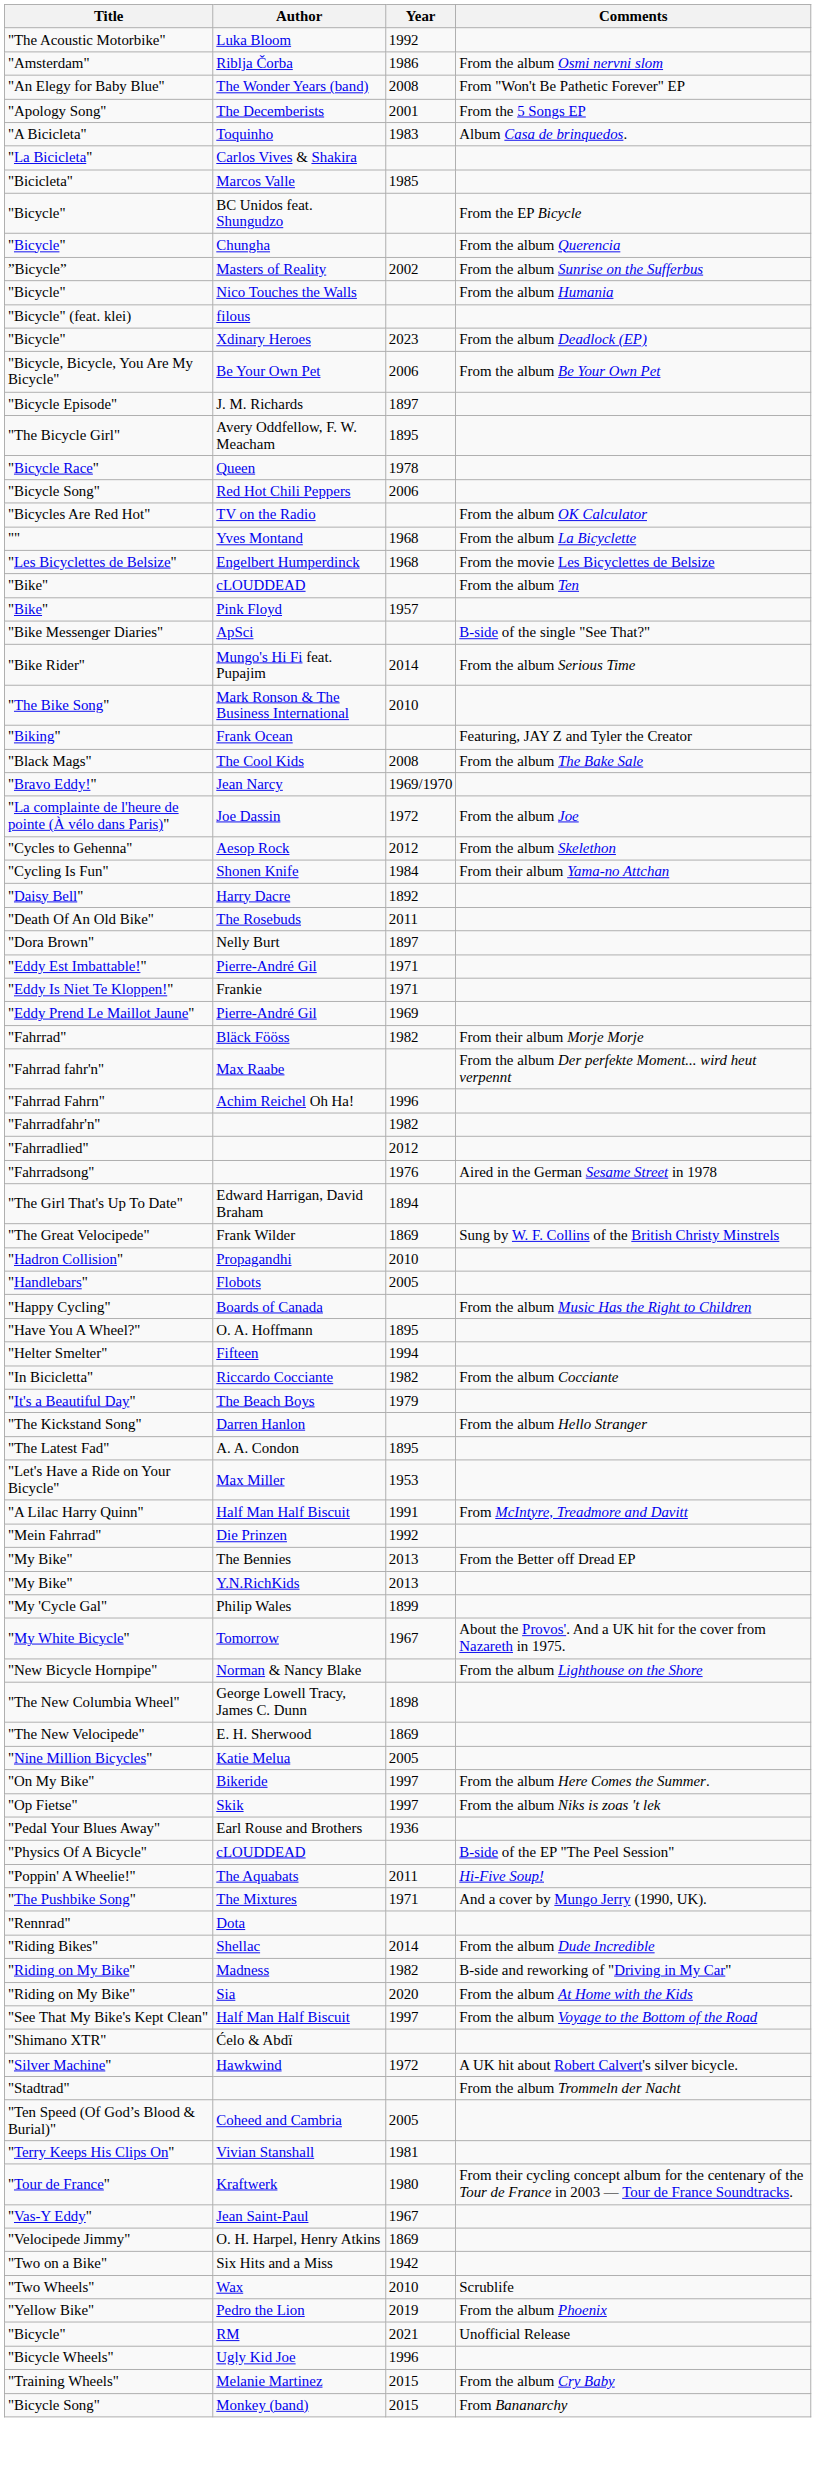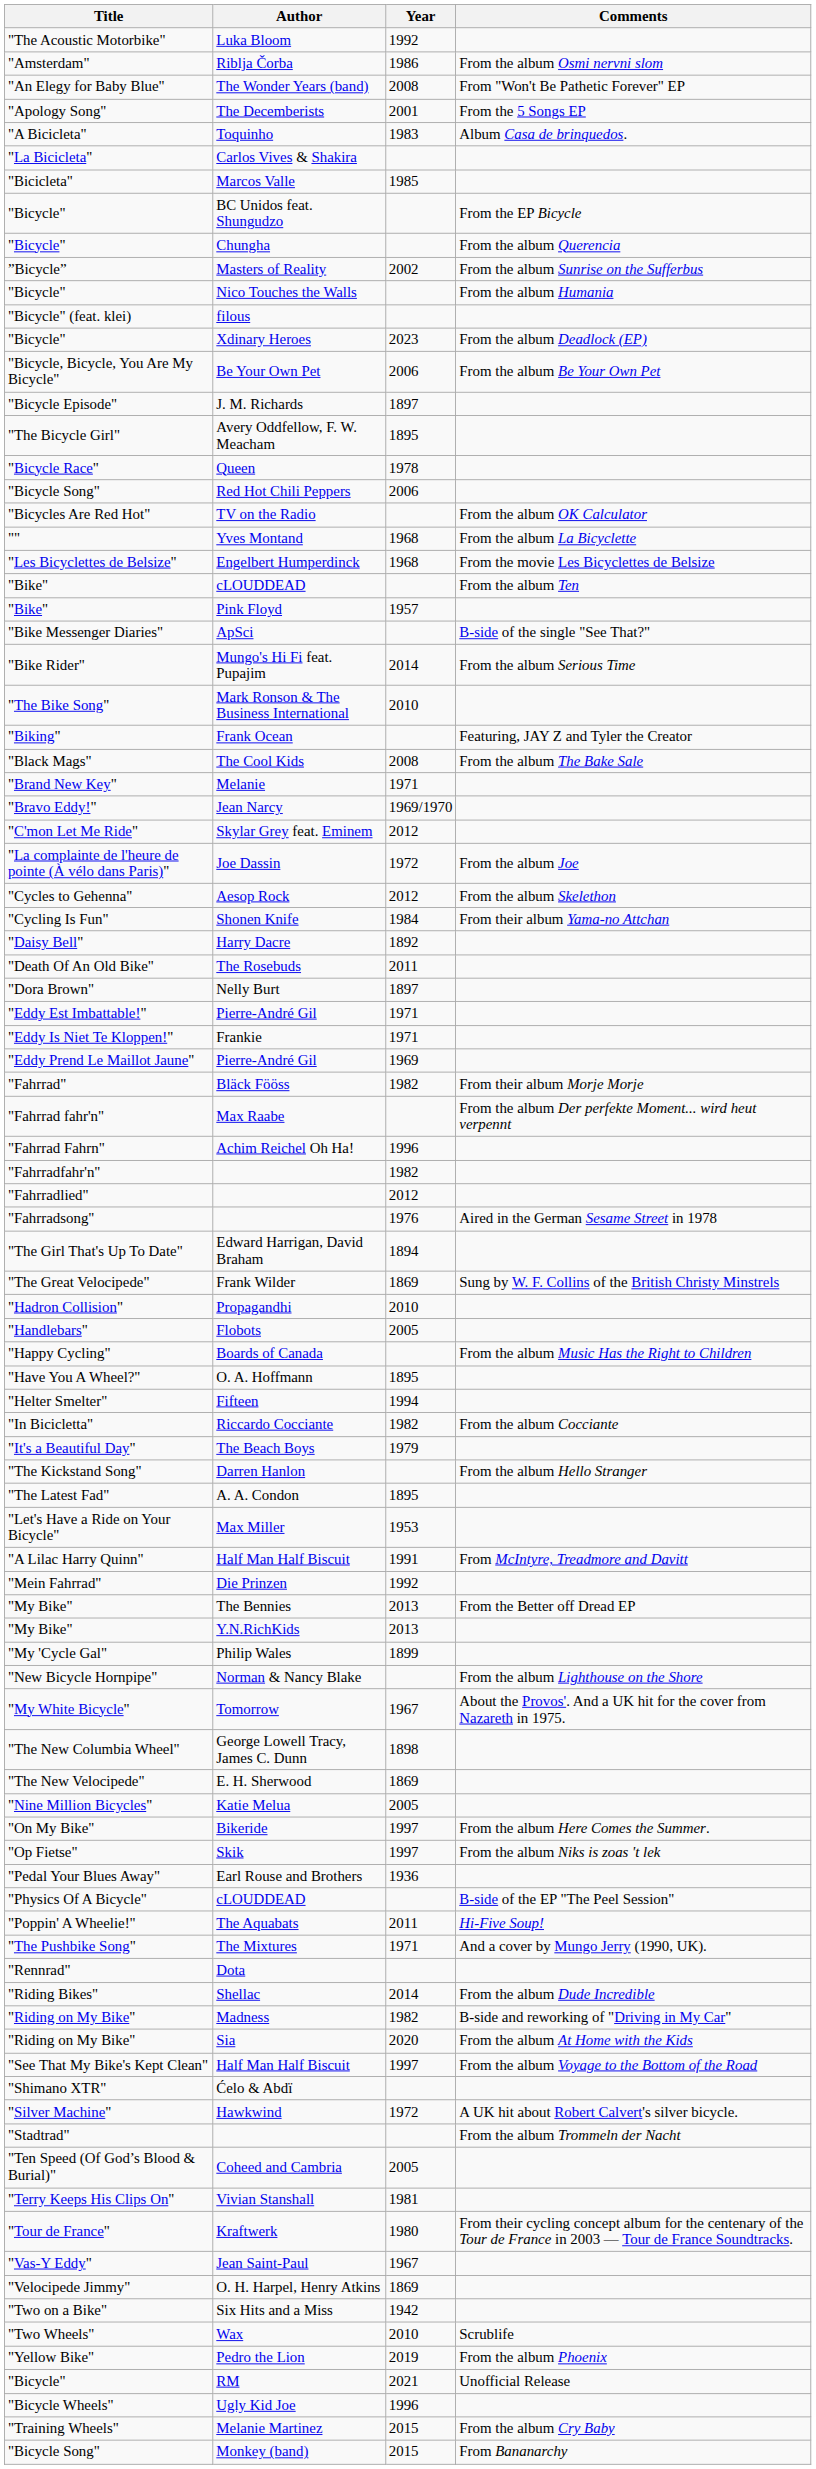+ row: "Brand New Key" | Melanie | 1971
+ row: "C'mon Let Me Ride" | Skylar Grey feat. Eminem | 2012
rows swapped: Tomorrow <-> Norman & Nancy Blake
